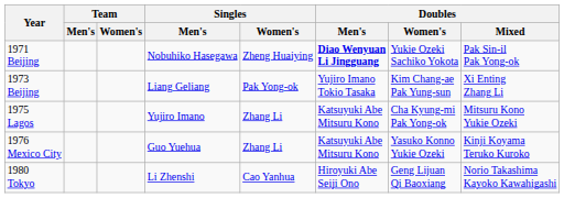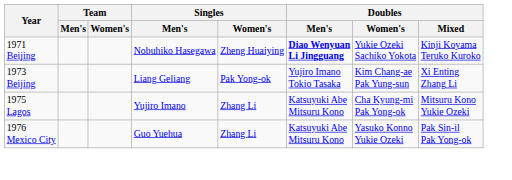1971 Beijing | Doubles / Mixed: Pak Sin-il Pak Yong-ok -> Kinji Koyama Teruko Kuroko
1976 Mexico City | Doubles / Mixed: Kinji Koyama Teruko Kuroko -> Pak Sin-il Pak Yong-ok
- row: 1980 Tokyo | Li Zhenshi | Cao Yanhua | Hiroyuki Abe Seiji Ono | Geng Lijuan Qi Baoxiang | Norio Takashima Kayoko Kawahigashi
